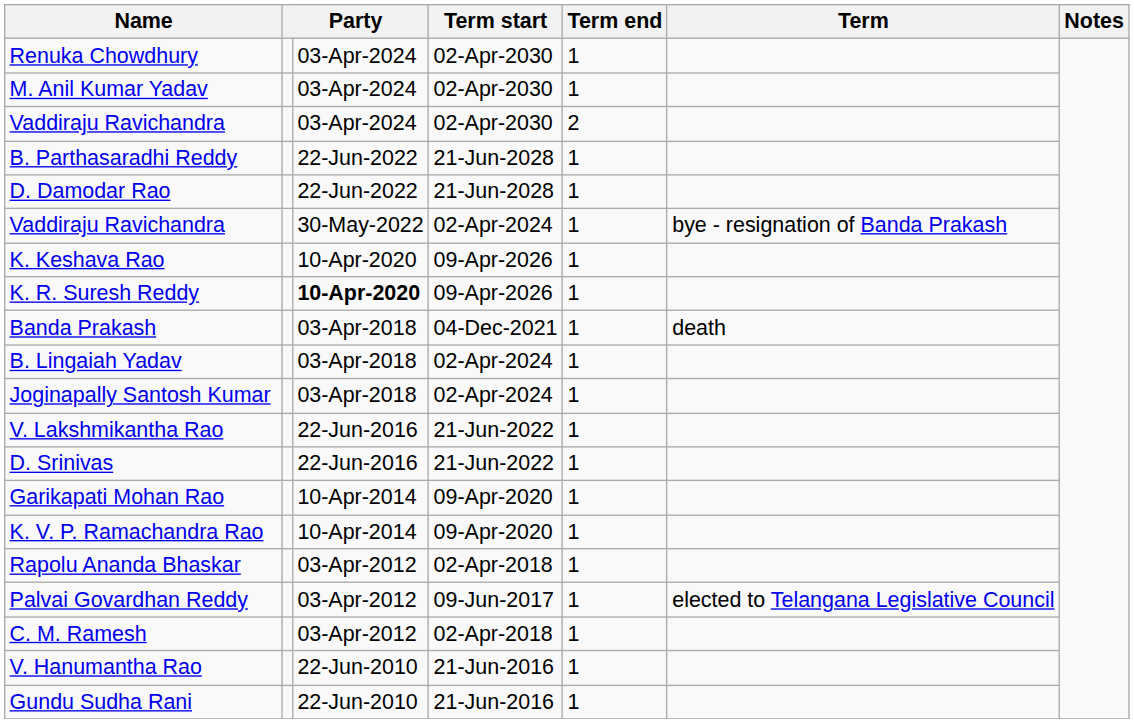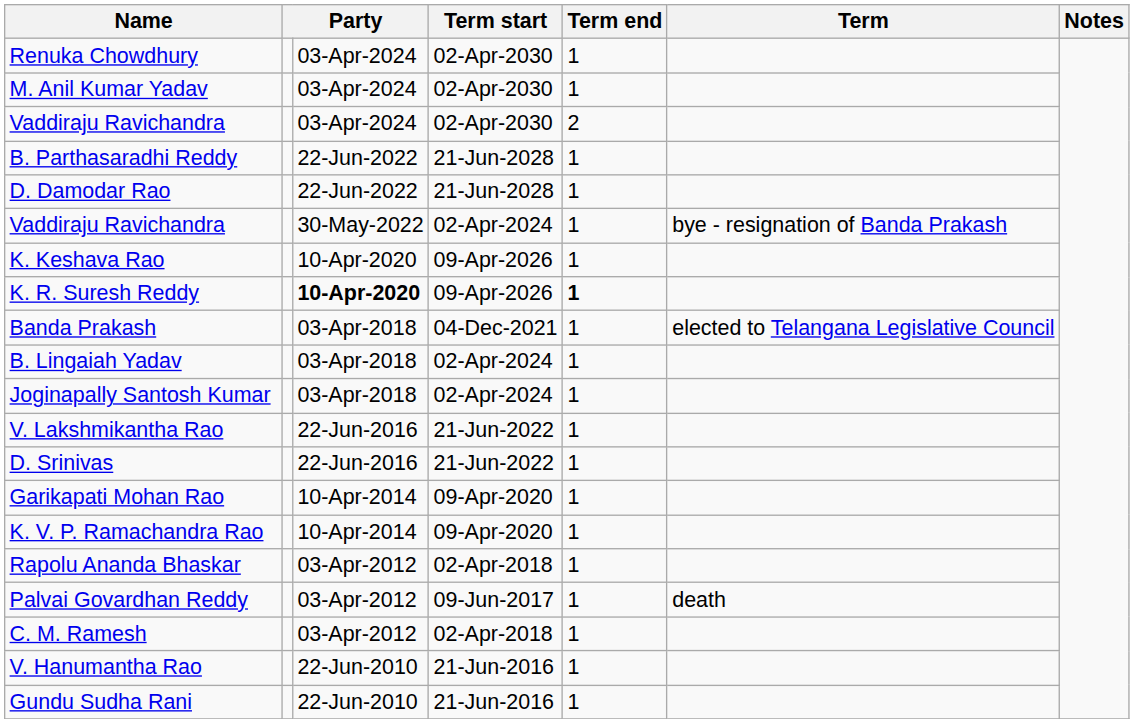K. R. Suresh Reddy | Term end: normal -> bold
Banda Prakash | Term: death -> elected to Telangana Legislative Council
Palvai Govardhan Reddy | Term: elected to Telangana Legislative Council -> death
